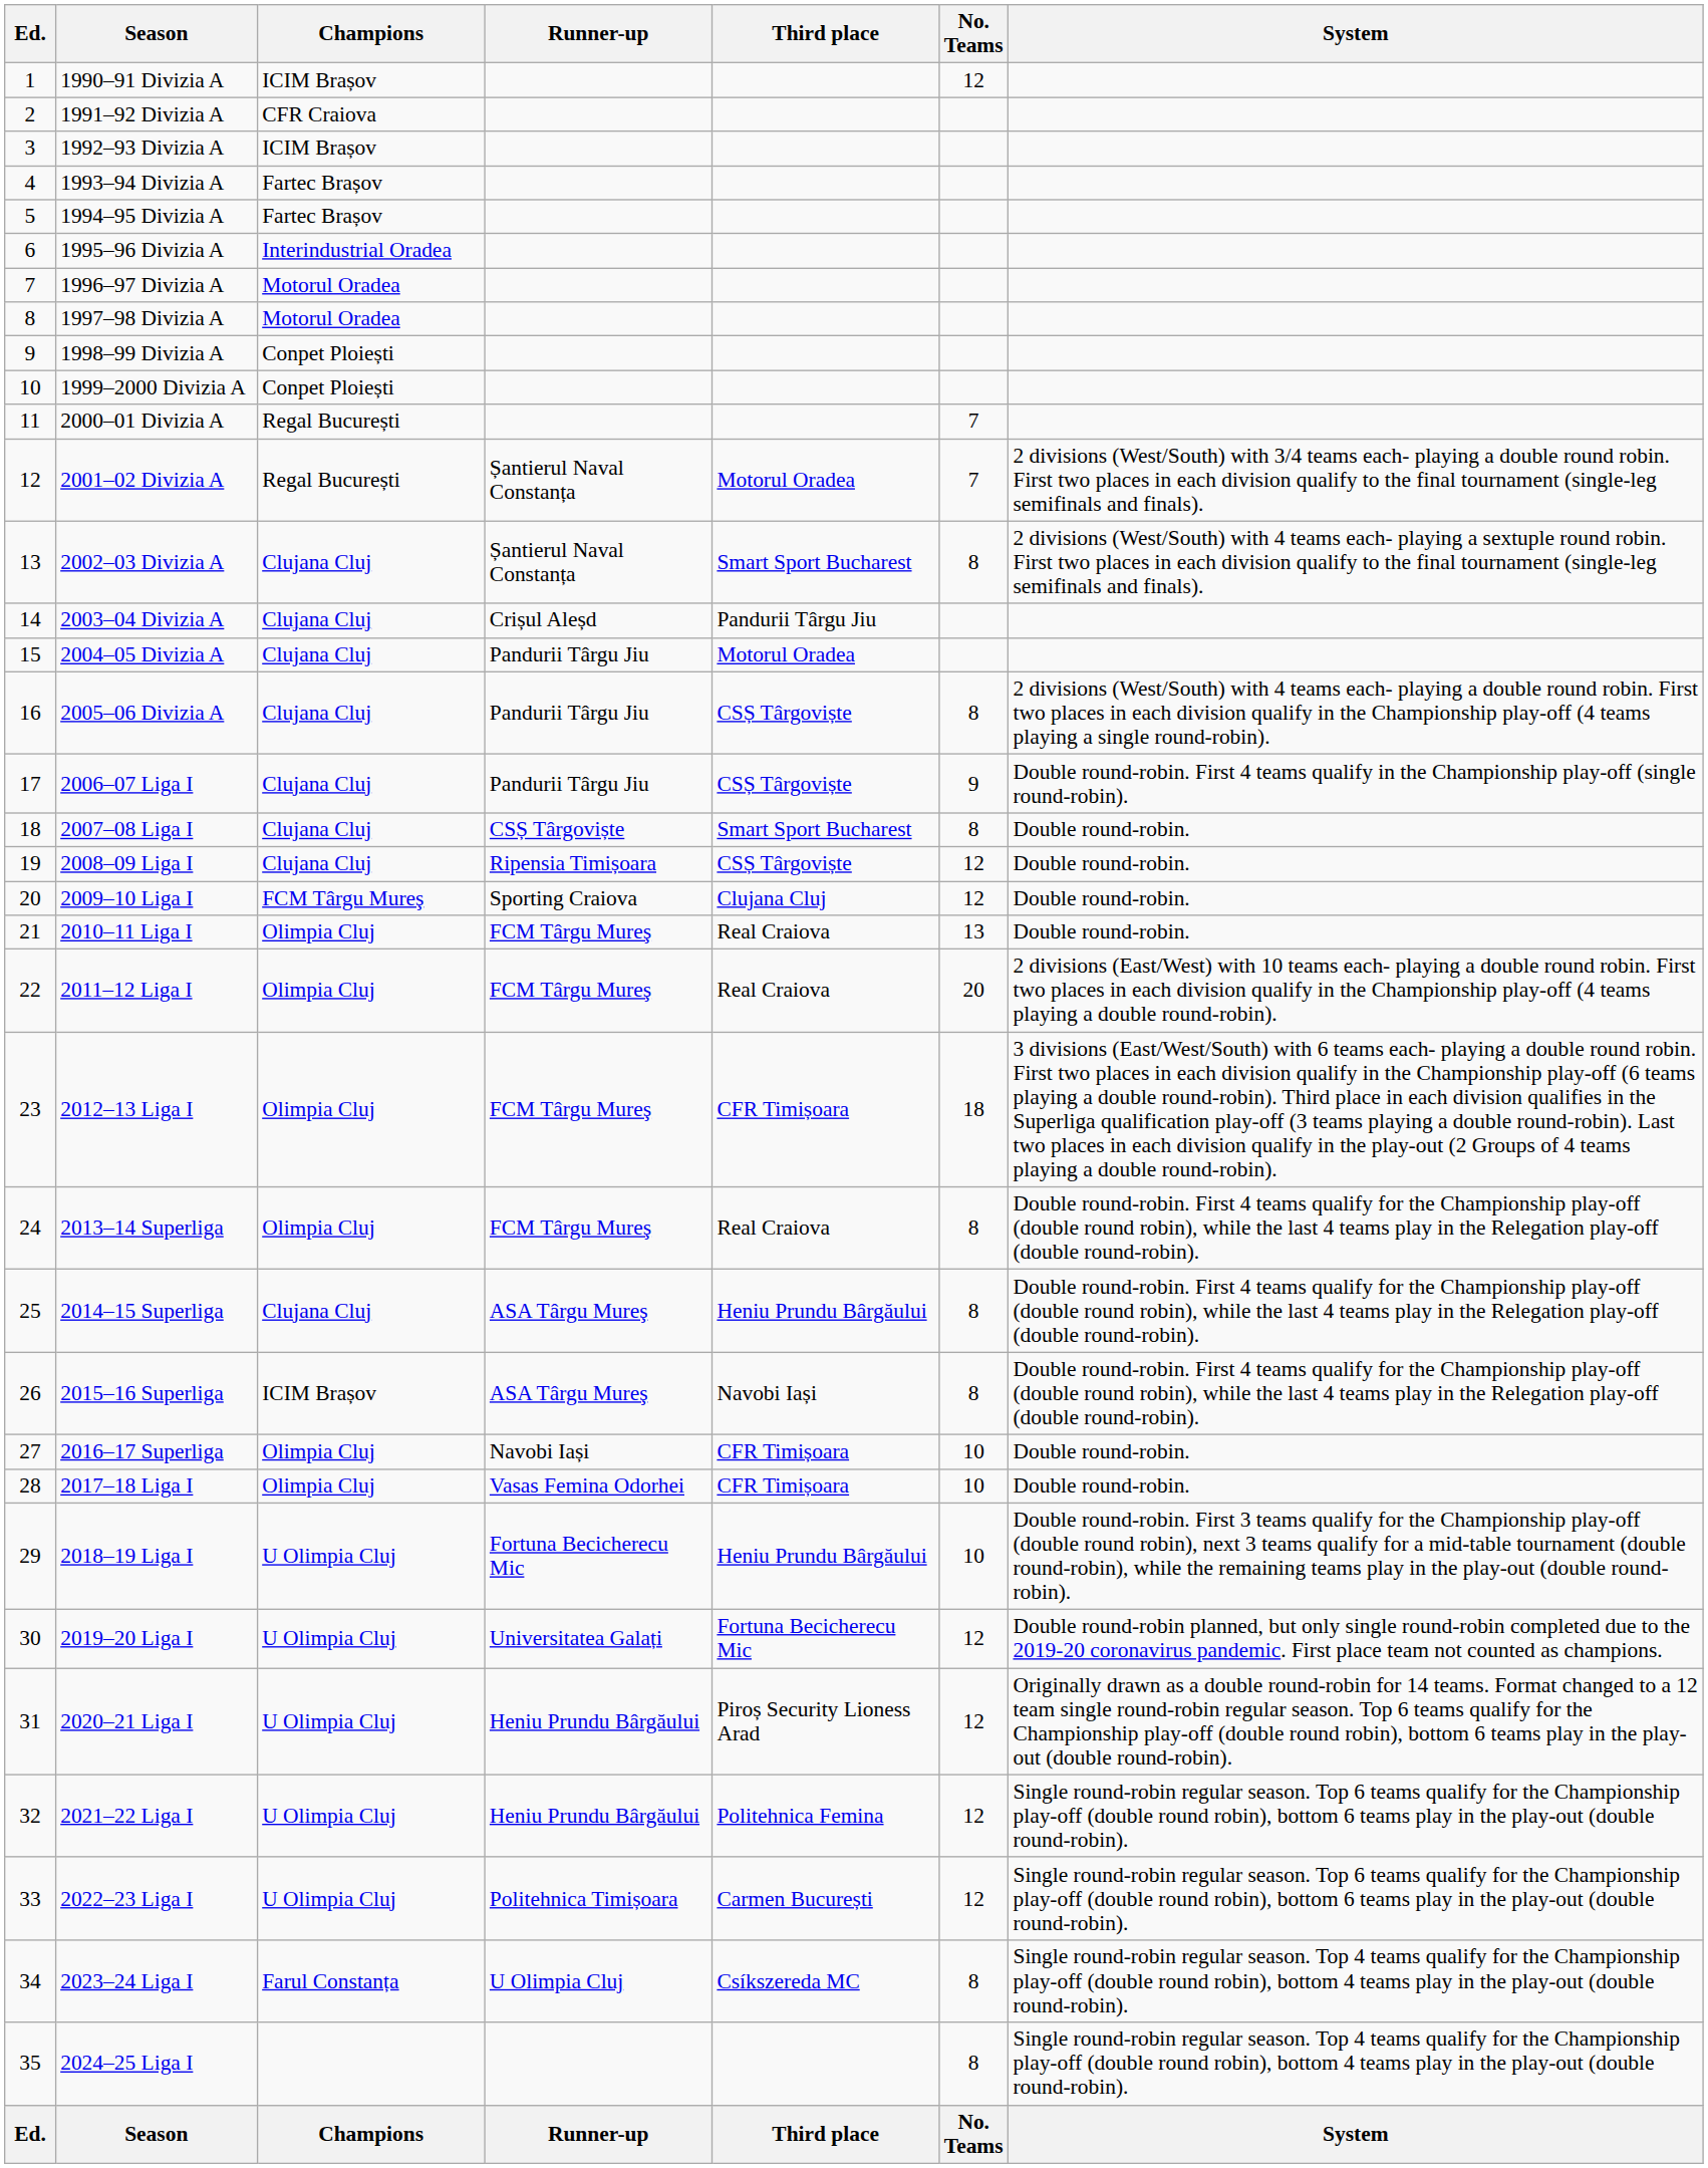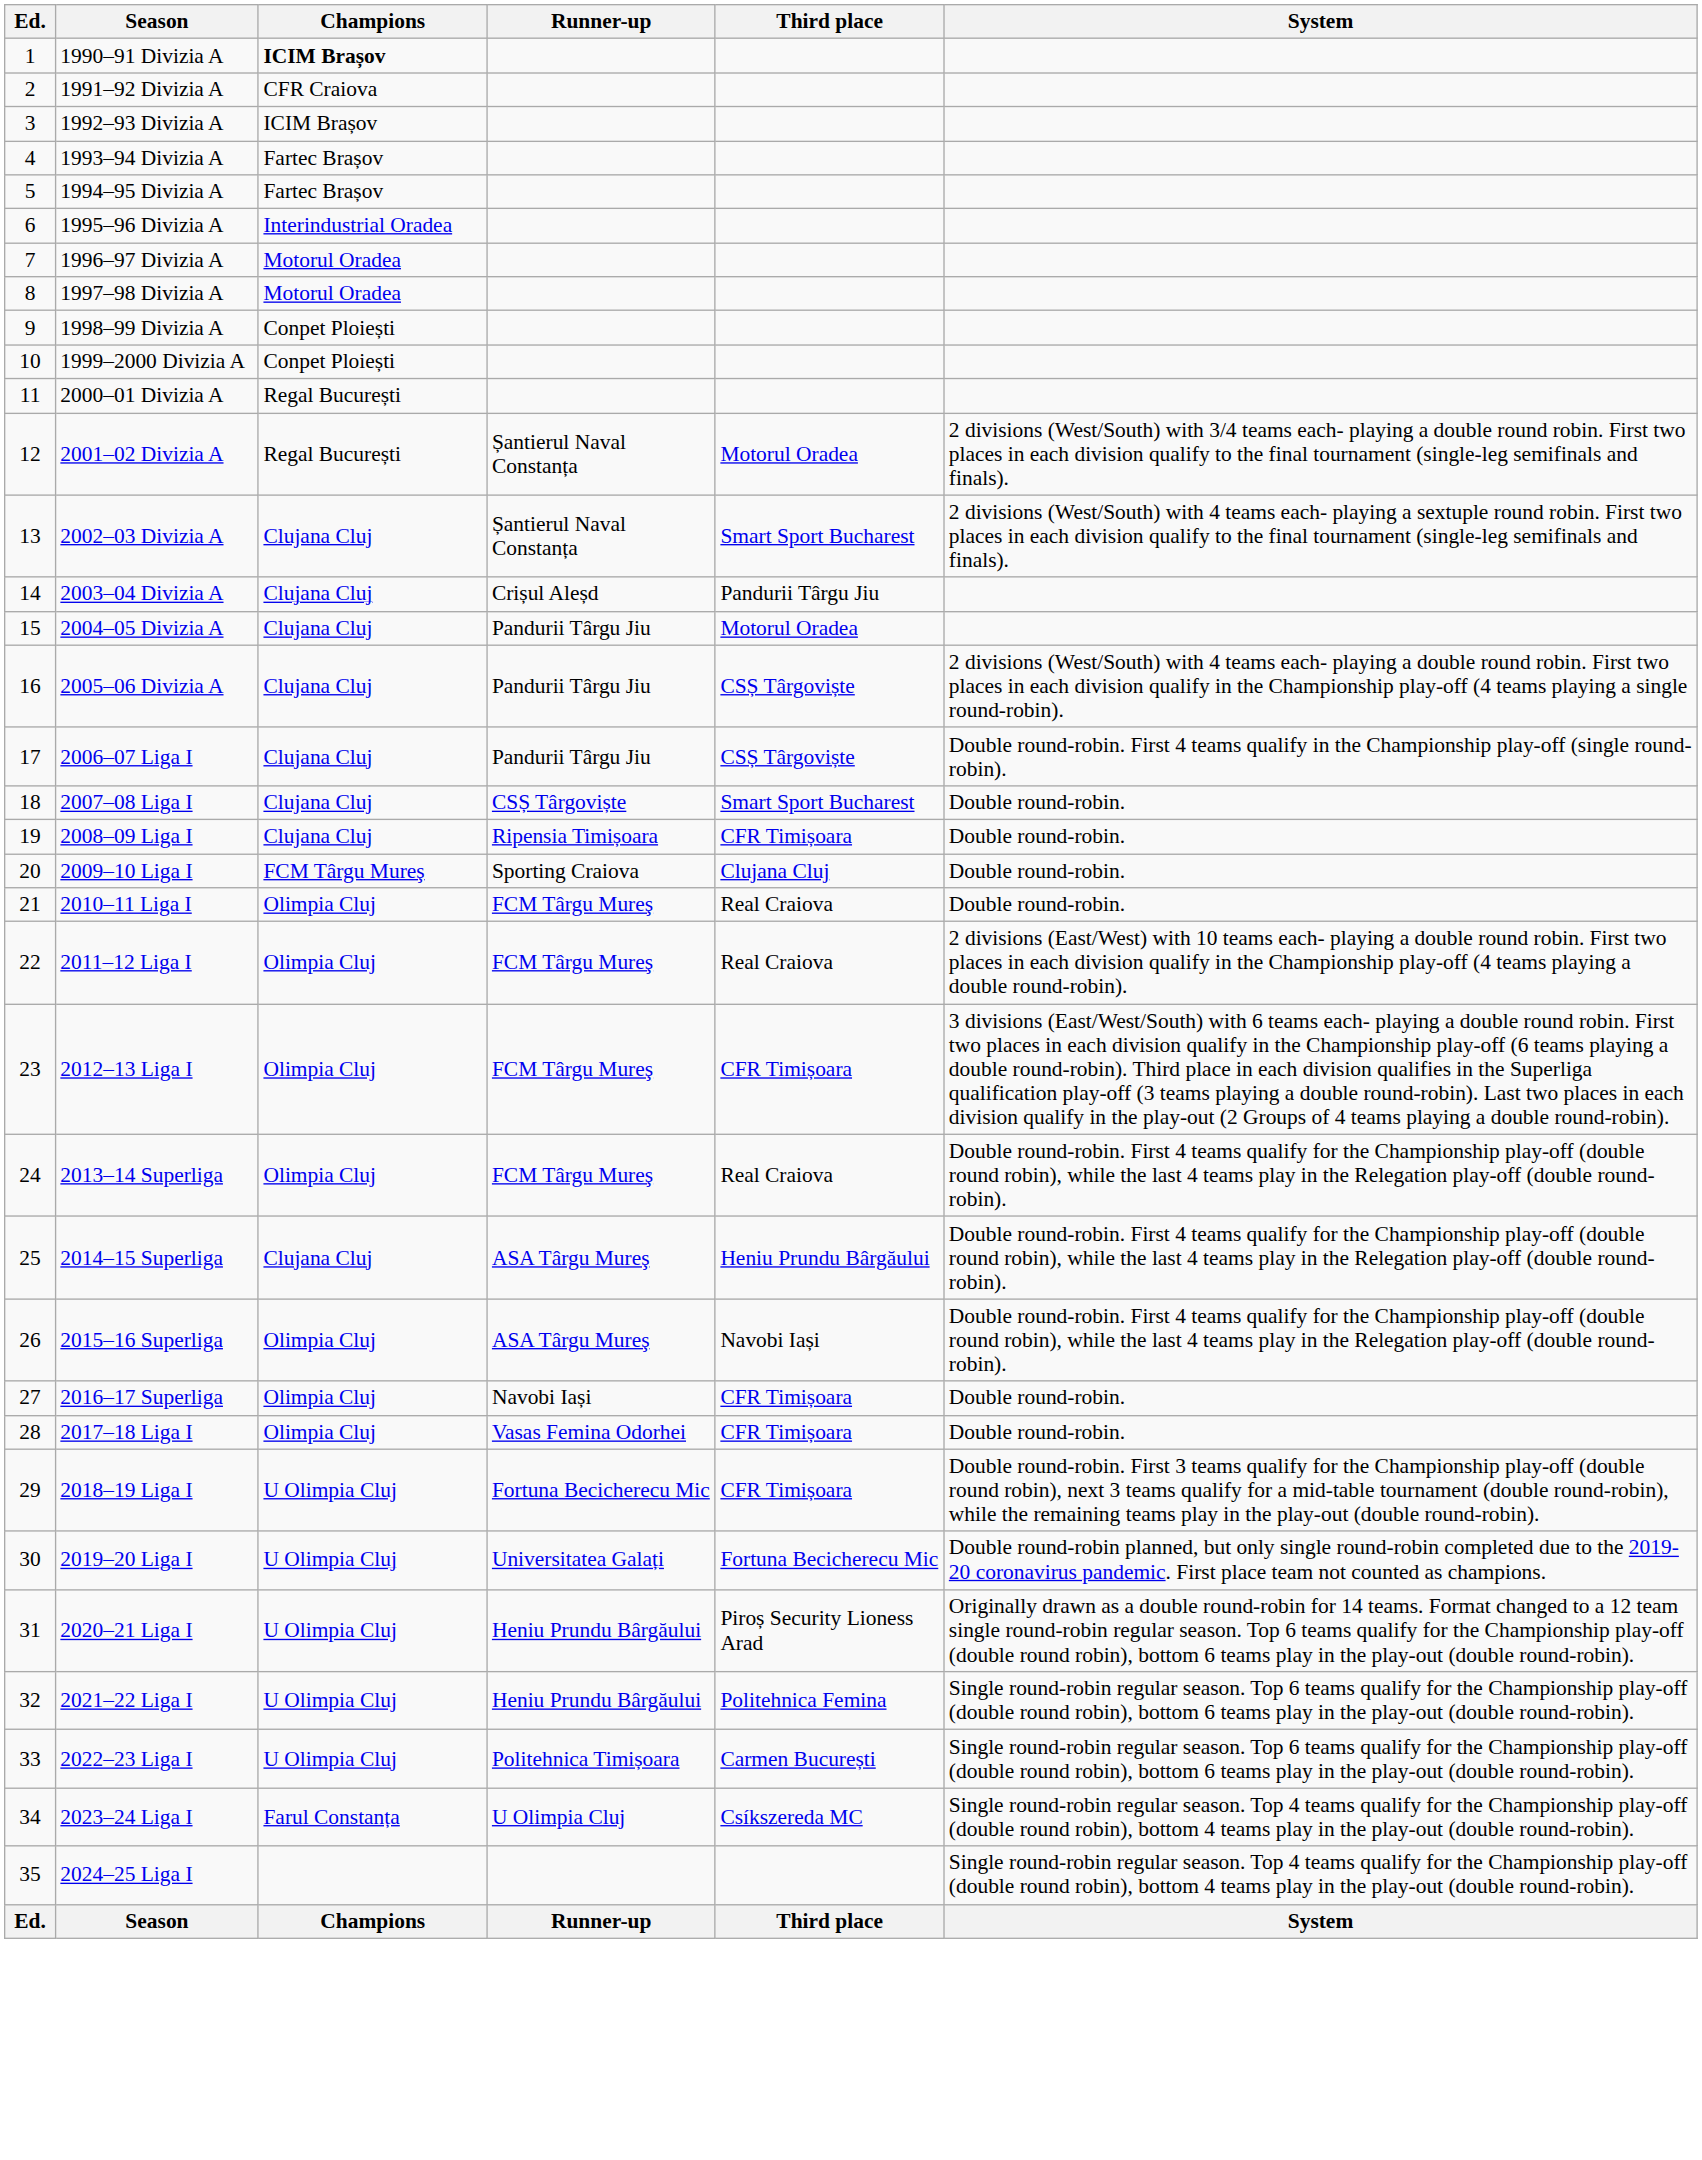- column: No. Teams | 12 | 7 | 7 | 8 | 8 | 9 | 8 | 12 | 12 | 13 | 20 | 18 | 8 | 8 | 8 | 10 | 10 | 10 | 12 | 12 | 12 | 12 | 8 | 8 | No. Teams
1990–91 Divizia A | Champions: normal -> bold
2008–09 Liga I | Third place: CSȘ Târgoviște -> CFR Timișoara
2015–16 Superliga | Champions: ICIM Brașov -> Olimpia Cluj
2018–19 Liga I | Third place: Heniu Prundu Bârgăului -> CFR Timișoara
